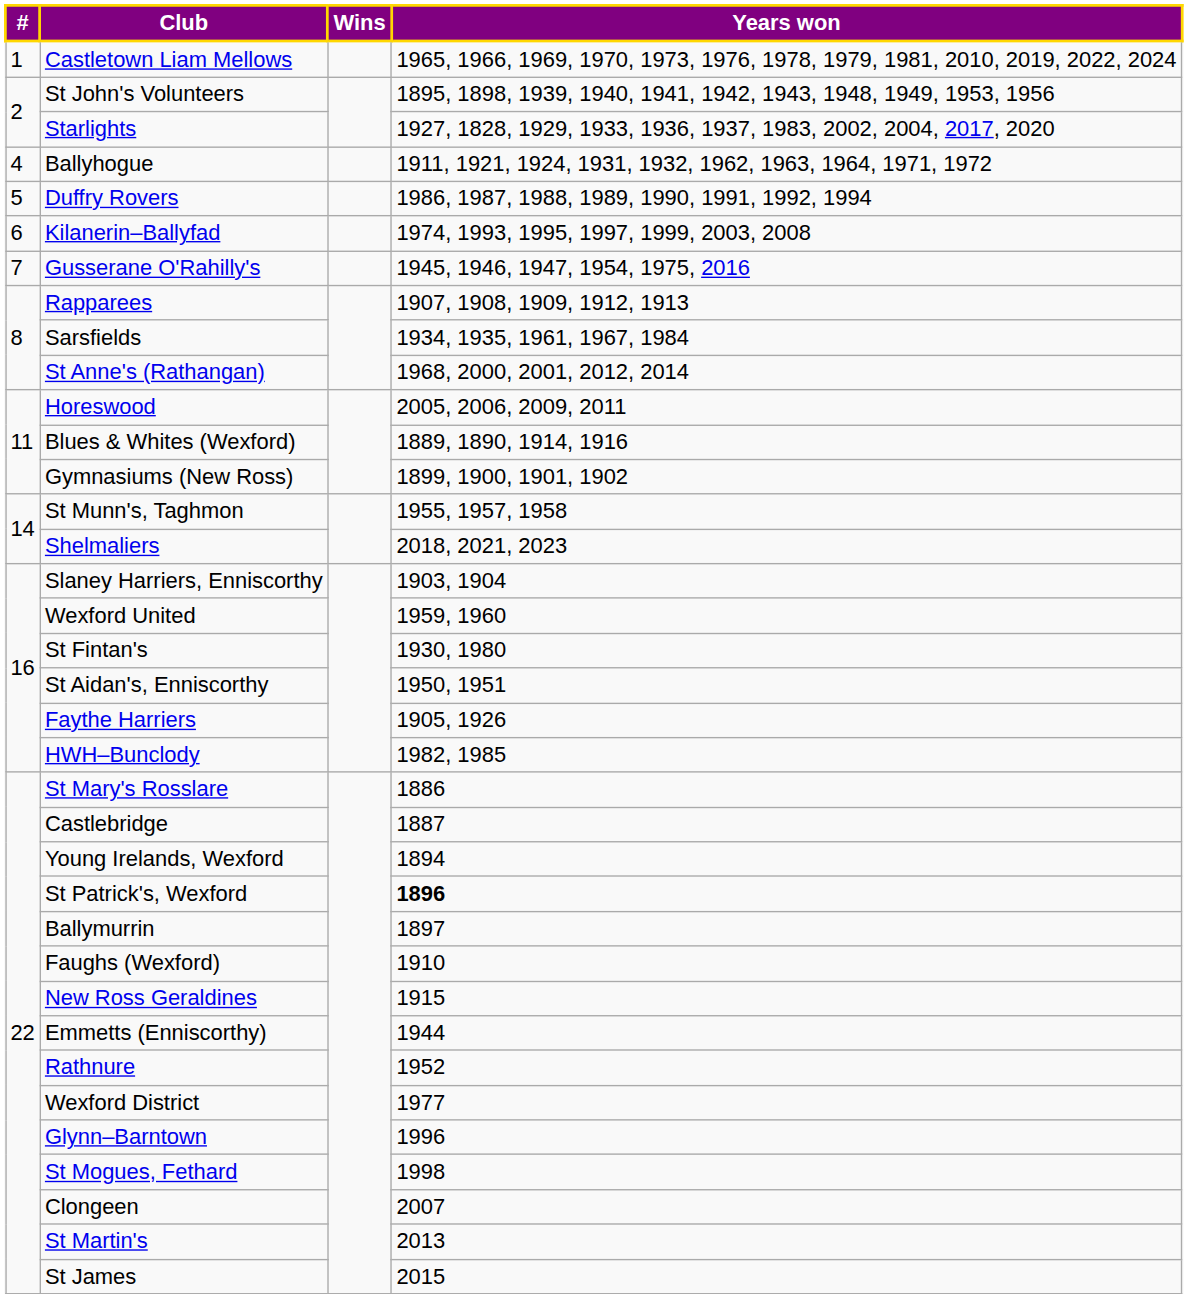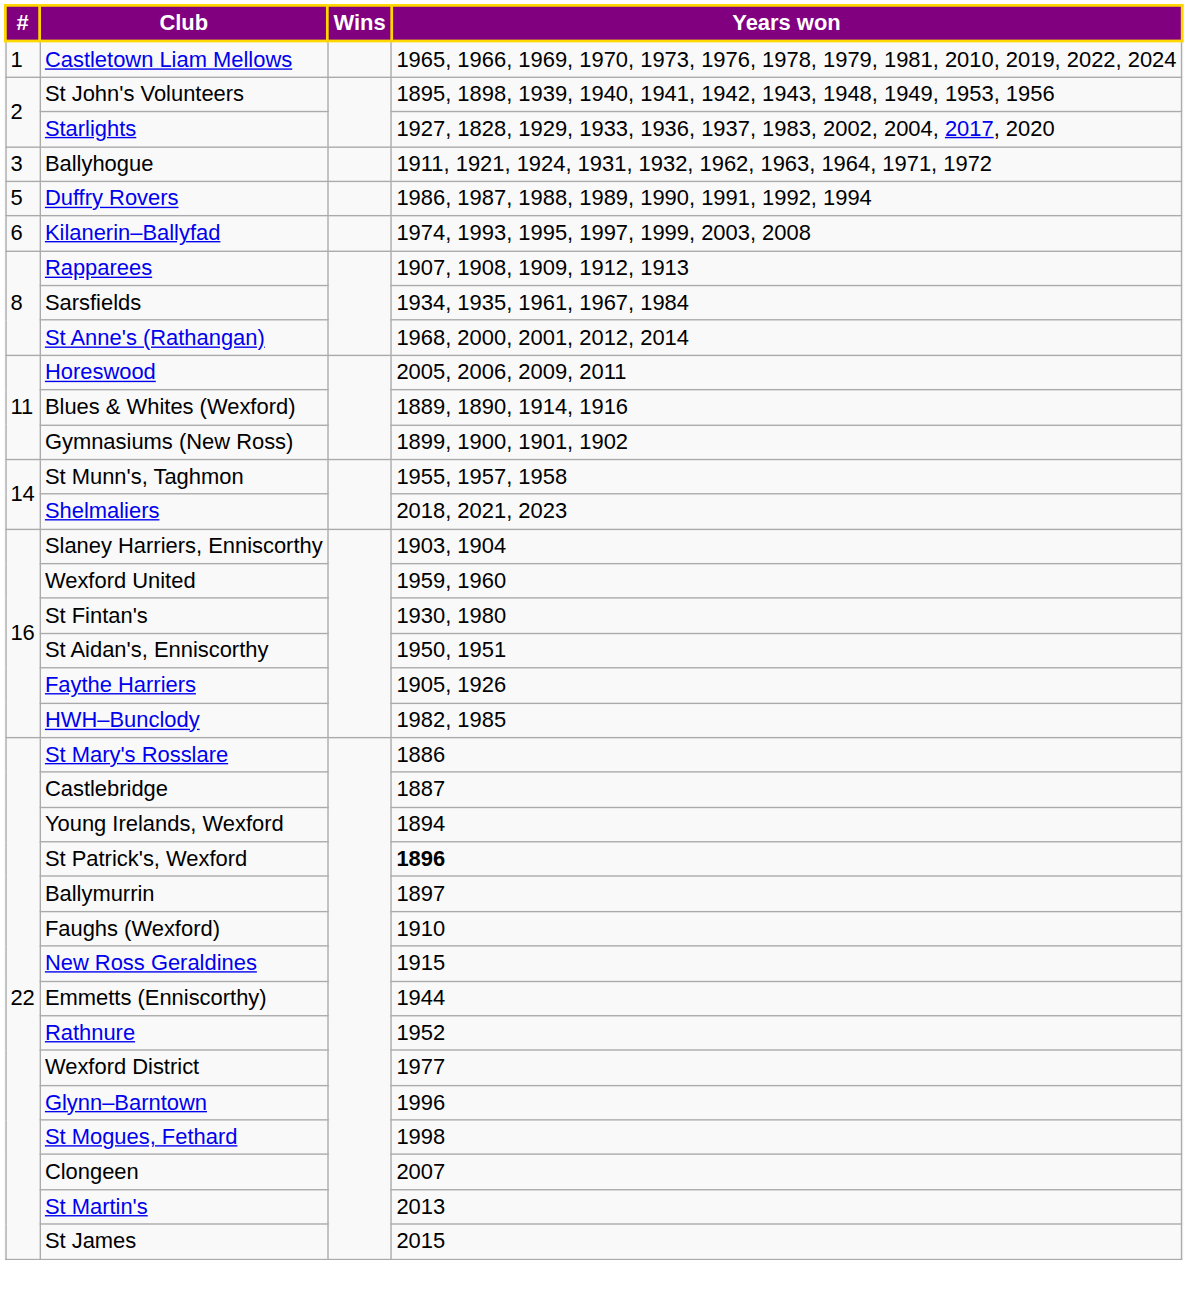Ballyhogue | #: 4 -> 3
- row: 7 | Gusserane O'Rahilly's | 1945, 1946, 1947, 1954, 1975, 2016
